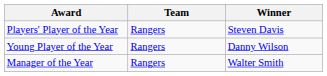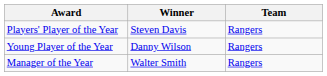columns swapped: Winner <-> Team
